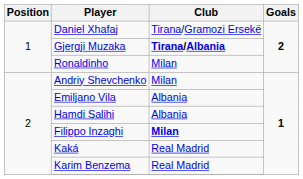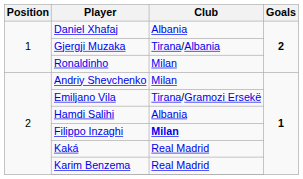Daniel Xhafaj | Club: Tirana/Gramozi Ersekë -> Albania
Gjergji Muzaka | Club: bold -> normal
Emiljano Vila | Club: Albania -> Tirana/Gramozi Ersekë
